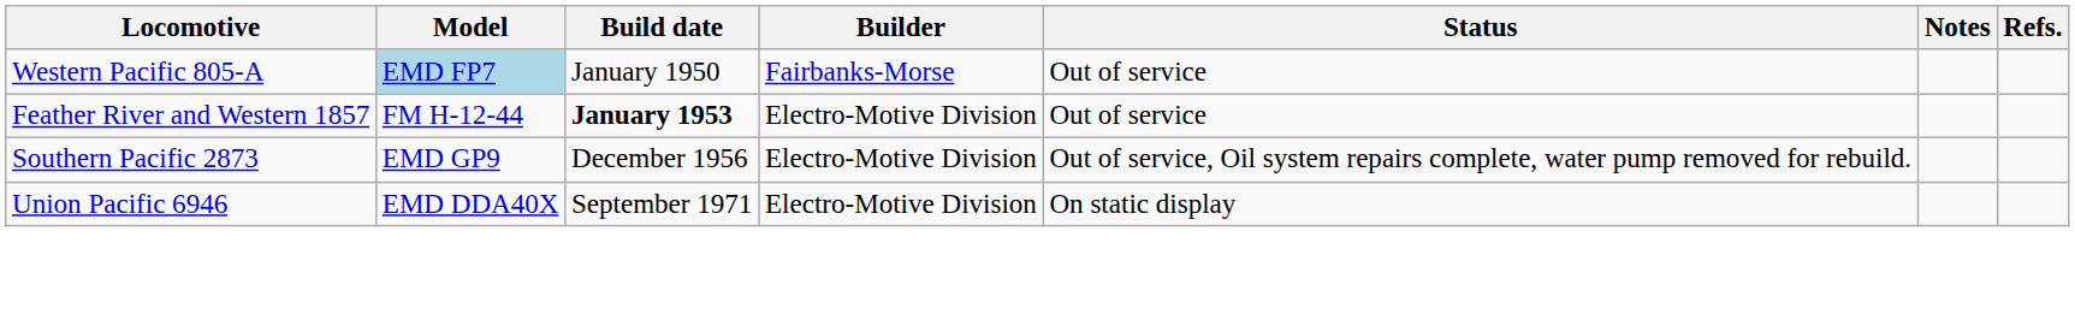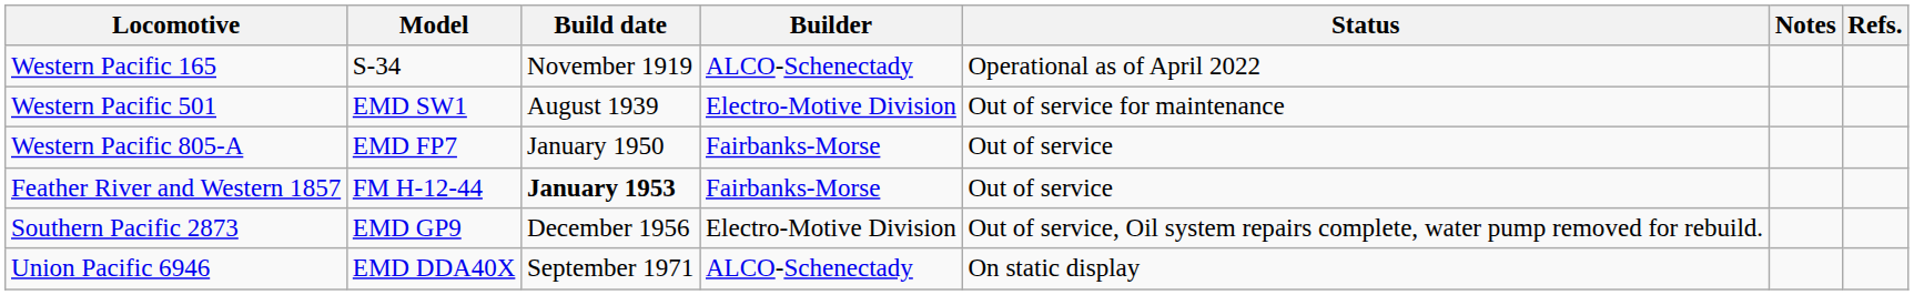+ row: Western Pacific 165 | S-34 | November 1919 | ALCO-Schenectady | Operational as of April 2022
+ row: Western Pacific 501 | EMD SW1 | August 1939 | Electro-Motive Division | Out of service for maintenance
Western Pacific 805-A | Model: lightblue background -> no background
Feather River and Western 1857 | Builder: Electro-Motive Division -> Fairbanks-Morse
Union Pacific 6946 | Builder: Electro-Motive Division -> ALCO-Schenectady
